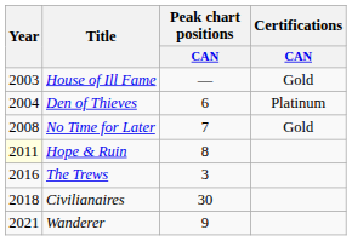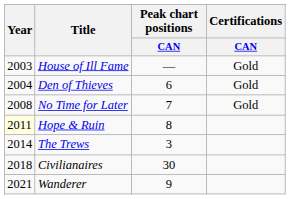Den of Thieves | Certifications / CAN: Platinum -> Gold
The Trews | Year: 2016 -> 2014
